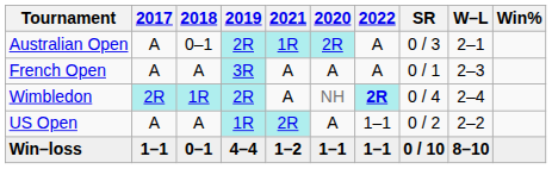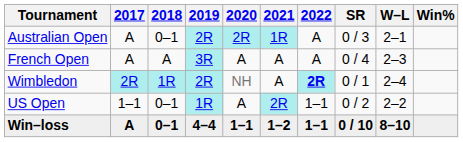columns swapped: 2020 <-> 2021
French Open | SR: 0 / 1 -> 0 / 4
Wimbledon | SR: 0 / 4 -> 0 / 1
US Open | 2017: A -> 1–1
US Open | 2018: A -> 0–1
Win–loss | 2017: 1–1 -> A
